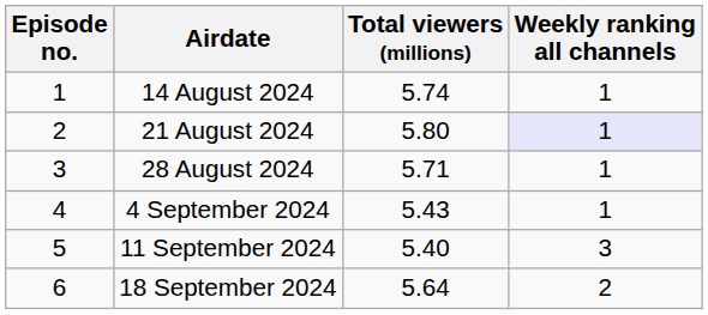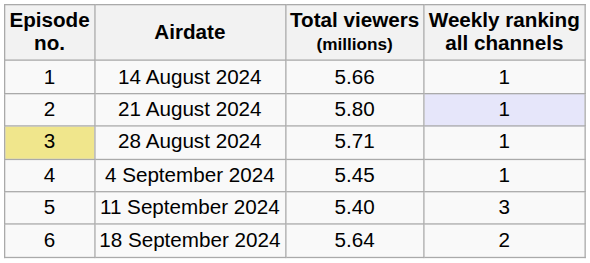14 August 2024 | Total viewers (millions): 5.74 -> 5.66
28 August 2024 | Episode no.: no background -> khaki background
4 September 2024 | Total viewers (millions): 5.43 -> 5.45
